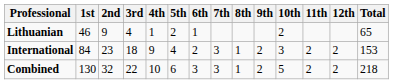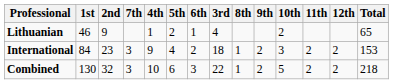columns swapped: 3rd <-> 7th
